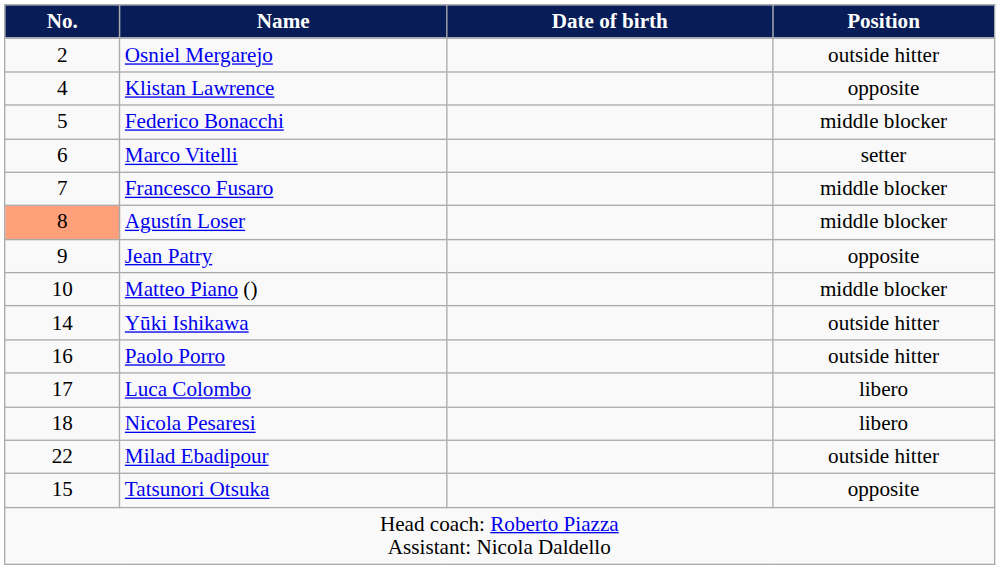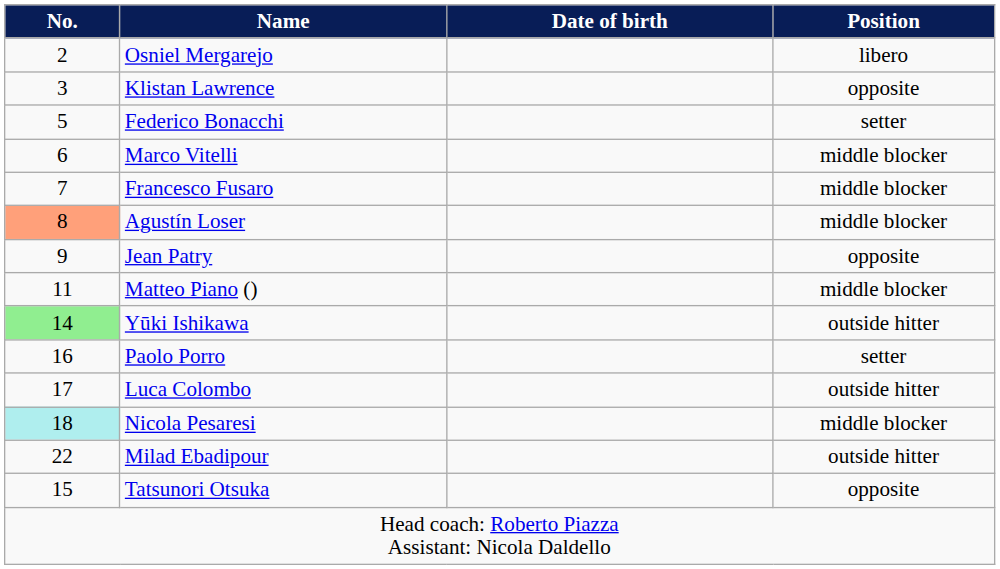Osniel Mergarejo | Position: outside hitter -> libero
Klistan Lawrence | No.: 4 -> 3
Federico Bonacchi | Position: middle blocker -> setter
Marco Vitelli | Position: setter -> middle blocker
Matteo Piano () | No.: 10 -> 11
Yūki Ishikawa | No.: no background -> lightgreen background
Paolo Porro | Position: outside hitter -> setter
Luca Colombo | Position: libero -> outside hitter
Nicola Pesaresi | No.: no background -> paleturquoise background
Nicola Pesaresi | Position: libero -> middle blocker
